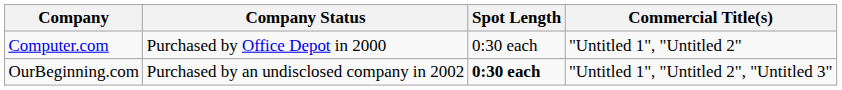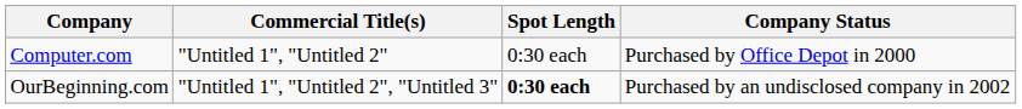columns swapped: Commercial Title(s) <-> Company Status
